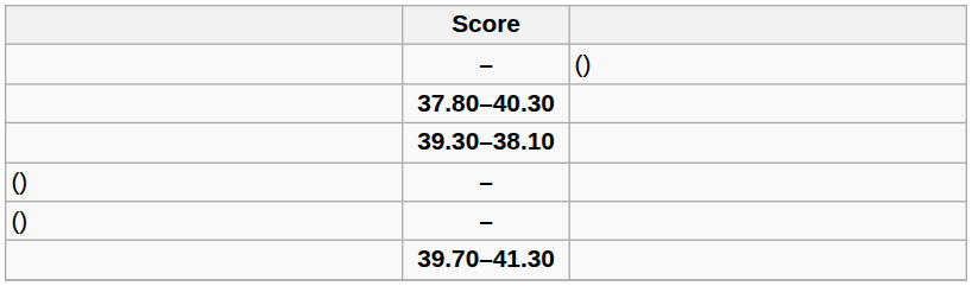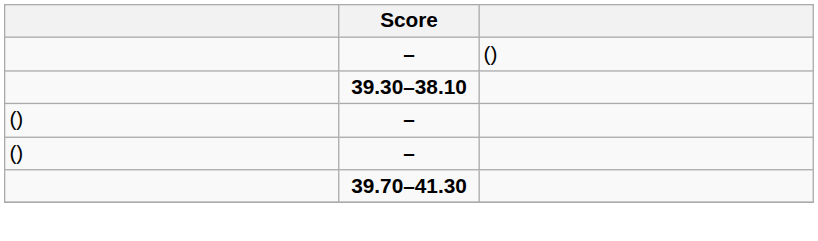- row: 37.80–40.30
